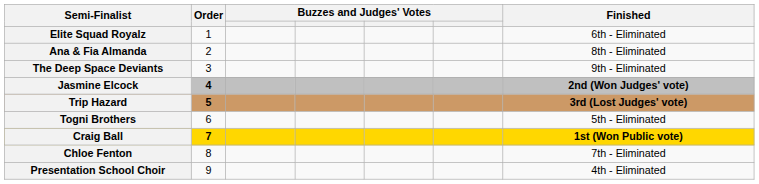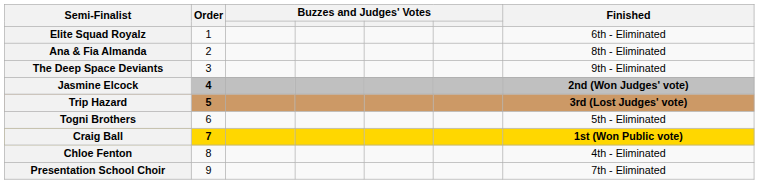Chloe Fenton | Finished: 7th - Eliminated -> 4th - Eliminated
Presentation School Choir | Finished: 4th - Eliminated -> 7th - Eliminated
